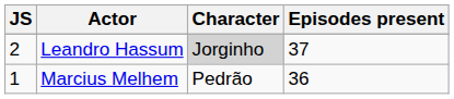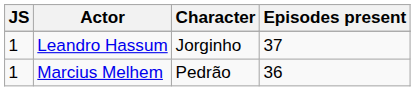Leandro Hassum | JS: 2 -> 1
Leandro Hassum | Character: lightgrey background -> no background
